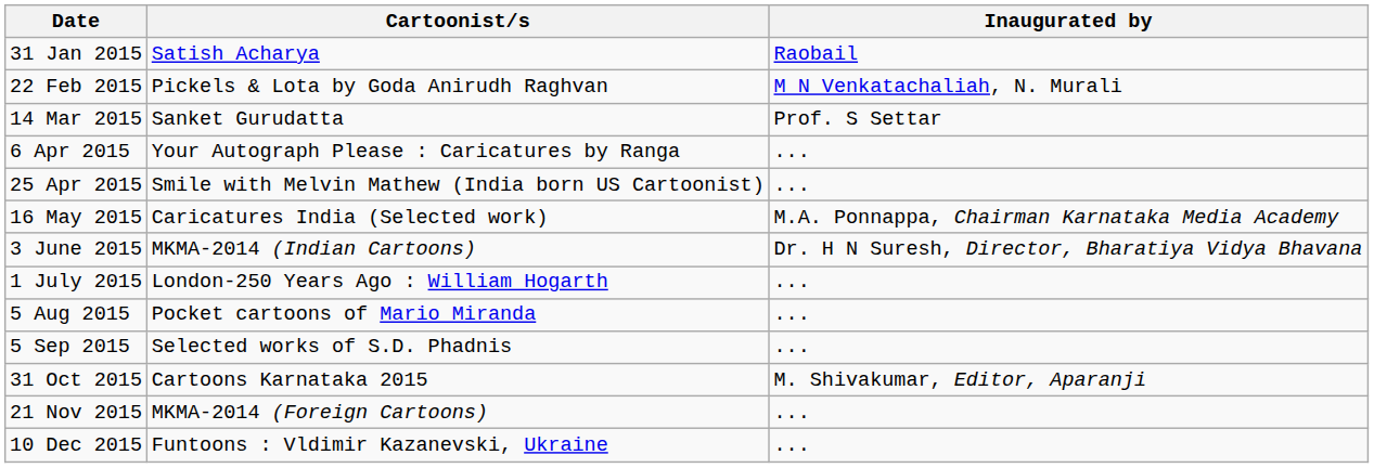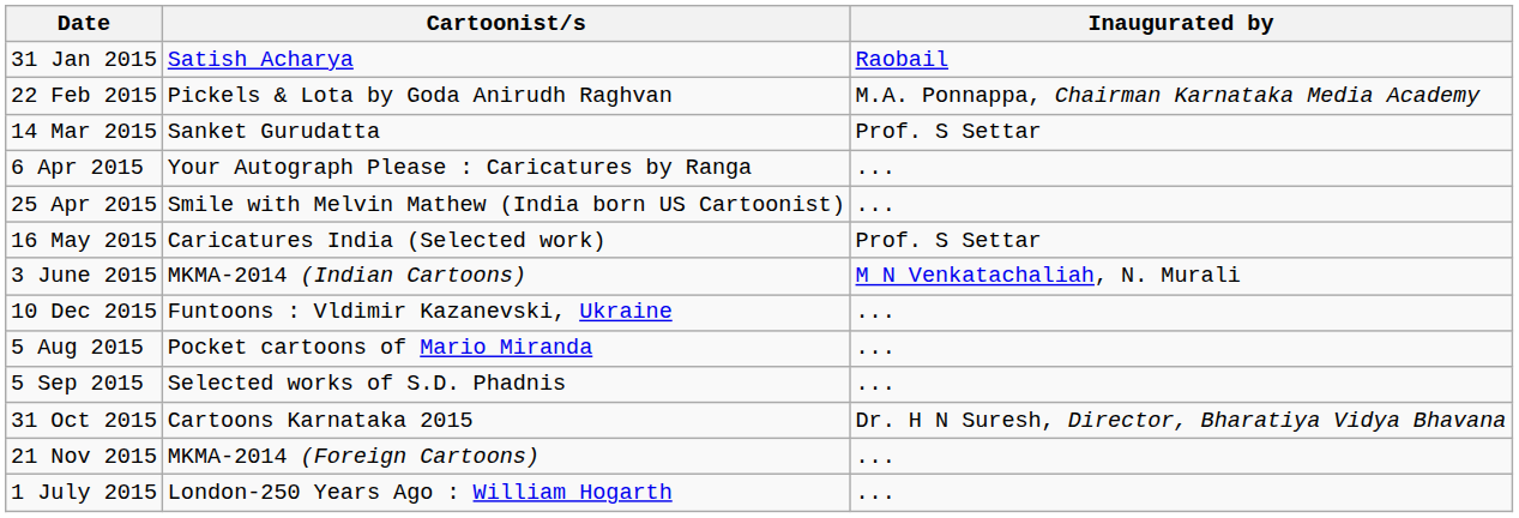22 Feb 2015 | Inaugurated by: M N Venkatachaliah, N. Murali -> M.A. Ponnappa, Chairman Karnataka Media Academy
16 May 2015 | Inaugurated by: M.A. Ponnappa, Chairman Karnataka Media Academy -> Prof. S Settar
3 June 2015 | Inaugurated by: Dr. H N Suresh, Director, Bharatiya Vidya Bhavana -> M N Venkatachaliah, N. Murali
rows swapped: 1 July 2015 <-> 10 Dec 2015
31 Oct 2015 | Inaugurated by: M. Shivakumar, Editor, Aparanji -> Dr. H N Suresh, Director, Bharatiya Vidya Bhavana
